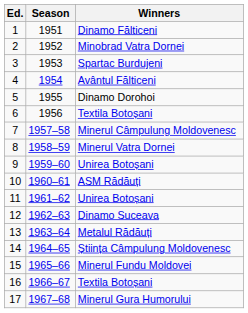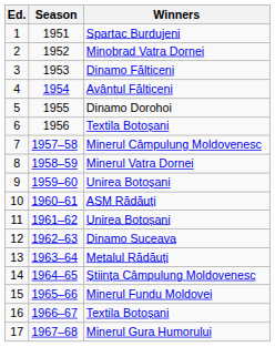1 | Winners: Dinamo Fălticeni -> Spartac Burdujeni
3 | Winners: Spartac Burdujeni -> Dinamo Fălticeni
